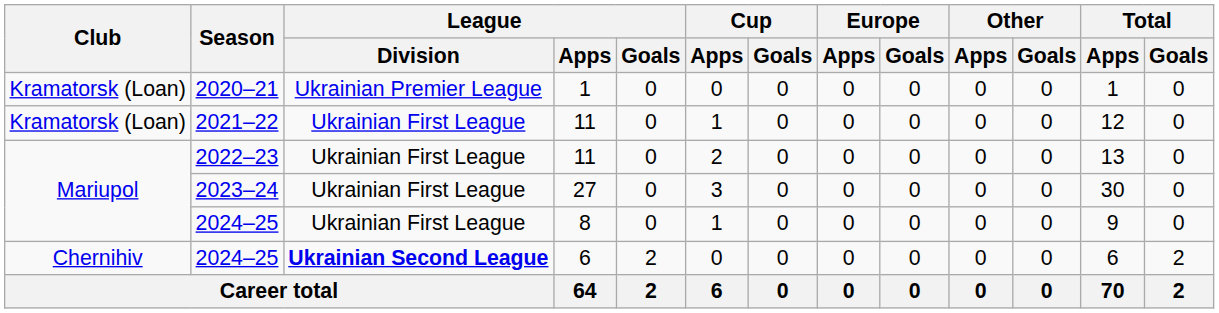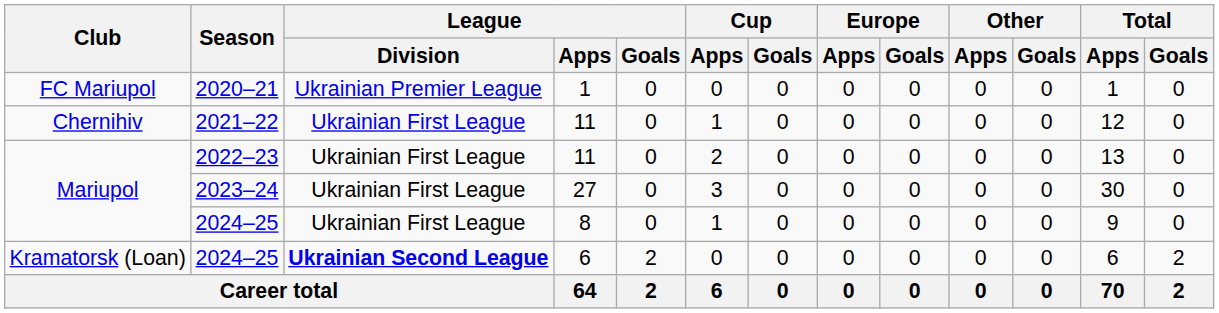2020–21 | Club: Kramatorsk (Loan) -> FC Mariupol
2021–22 | Club: Kramatorsk (Loan) -> Chernihiv
2024–25 / 6 | Club: Chernihiv -> Kramatorsk (Loan)
